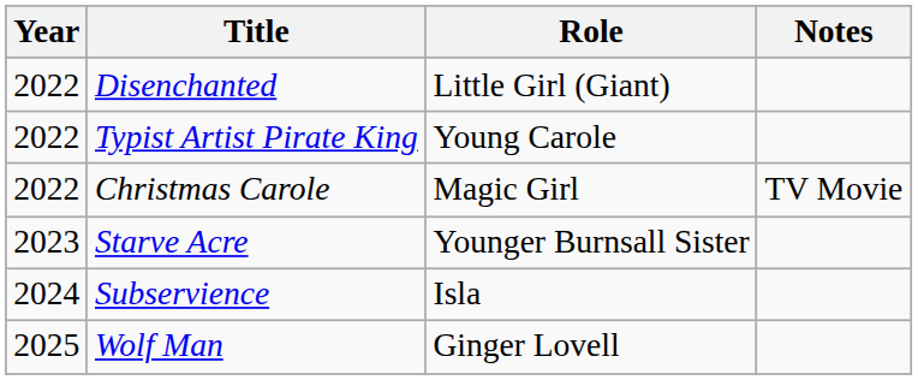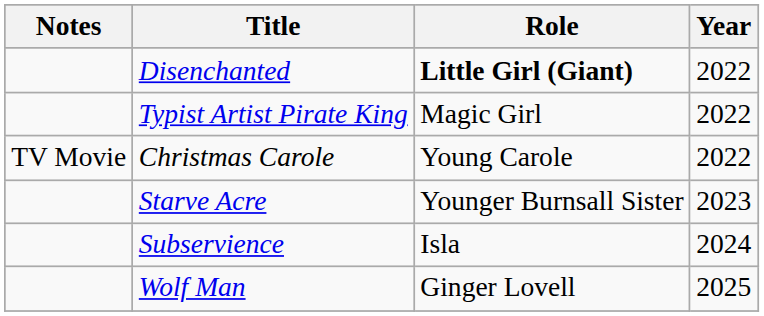columns swapped: Year <-> Notes
Disenchanted | Role: normal -> bold
Typist Artist Pirate King | Role: Young Carole -> Magic Girl
Christmas Carole | Role: Magic Girl -> Young Carole
